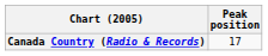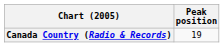Canada Country (Radio & Records) | Peak position: 17 -> 19
